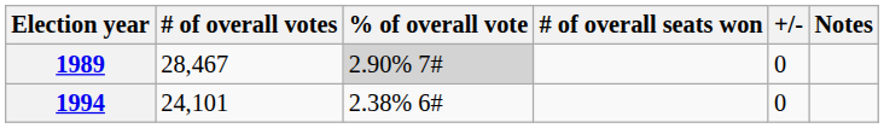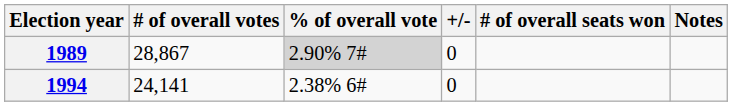columns swapped: # of overall seats won <-> +/-
1989 | # of overall votes: 28,467 -> 28,867
1994 | # of overall votes: 24,101 -> 24,141
